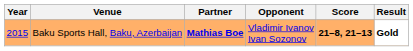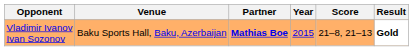columns swapped: Year <-> Opponent
Baku Sports Hall, Baku, Azerbaijan | Score: bold -> normal
